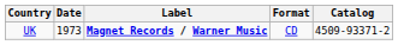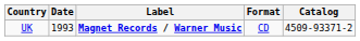UK | Date: 1973 -> 1993
